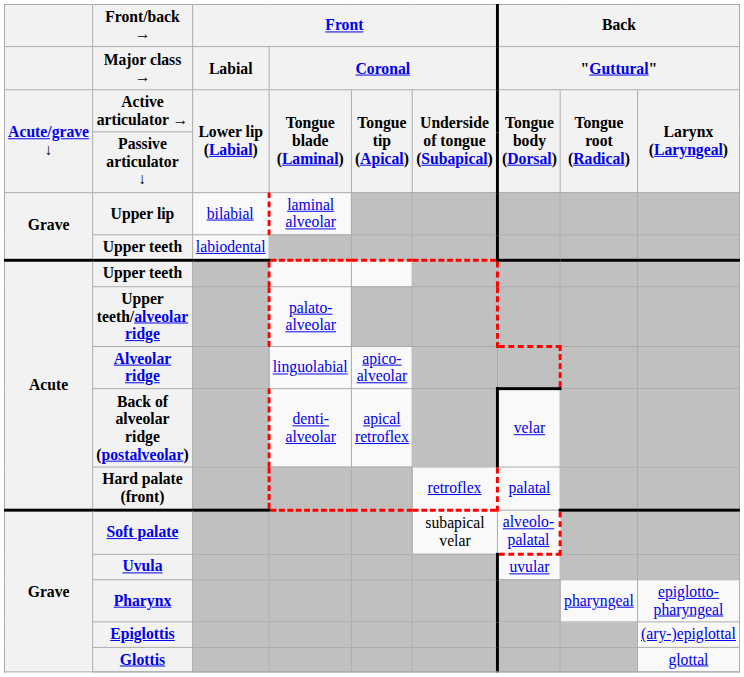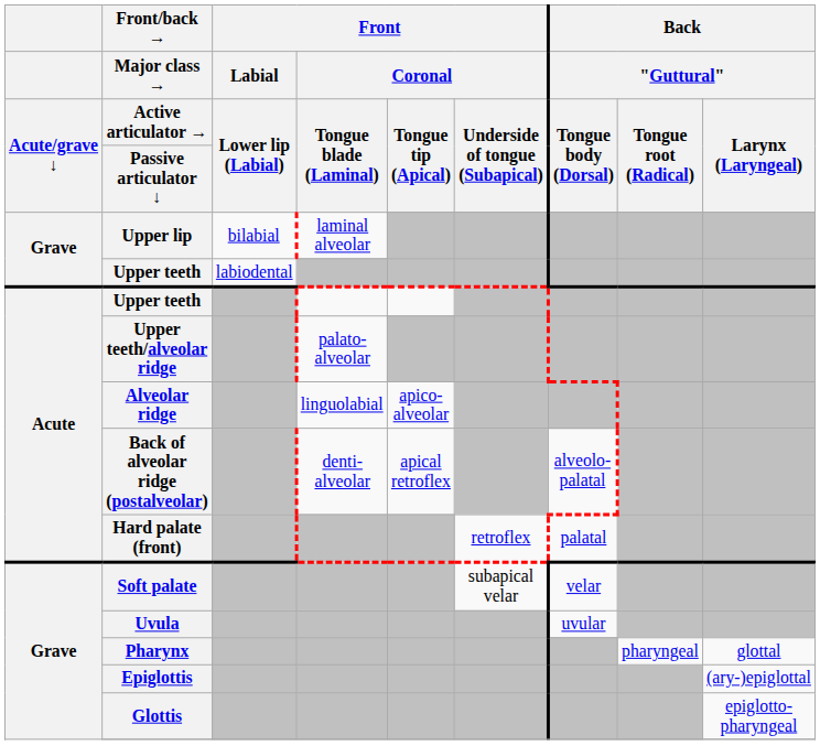Back of alveolar ridge (postalveolar) | Back / "Guttural" / Tongue body (Dorsal): velar -> alveolo-palatal
Soft palate | Back / "Guttural" / Tongue body (Dorsal): alveolo-palatal -> velar
Pharynx | Back / "Guttural" / Larynx (Laryngeal): epiglotto-pharyngeal -> glottal
Glottis | Back / "Guttural" / Larynx (Laryngeal): glottal -> epiglotto-pharyngeal
